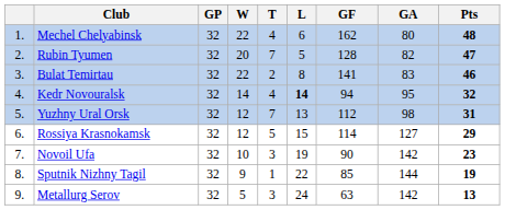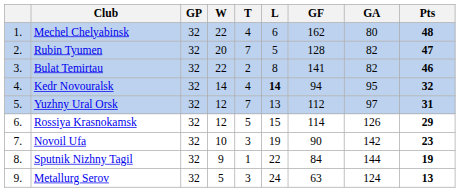Bulat Temirtau | GA: 83 -> 82
Yuzhny Ural Orsk | GA: 98 -> 97
Rossiya Krasnokamsk | GA: 127 -> 126
Sputnik Nizhny Tagil | GF: 85 -> 84
Metallurg Serov | GA: 142 -> 124
